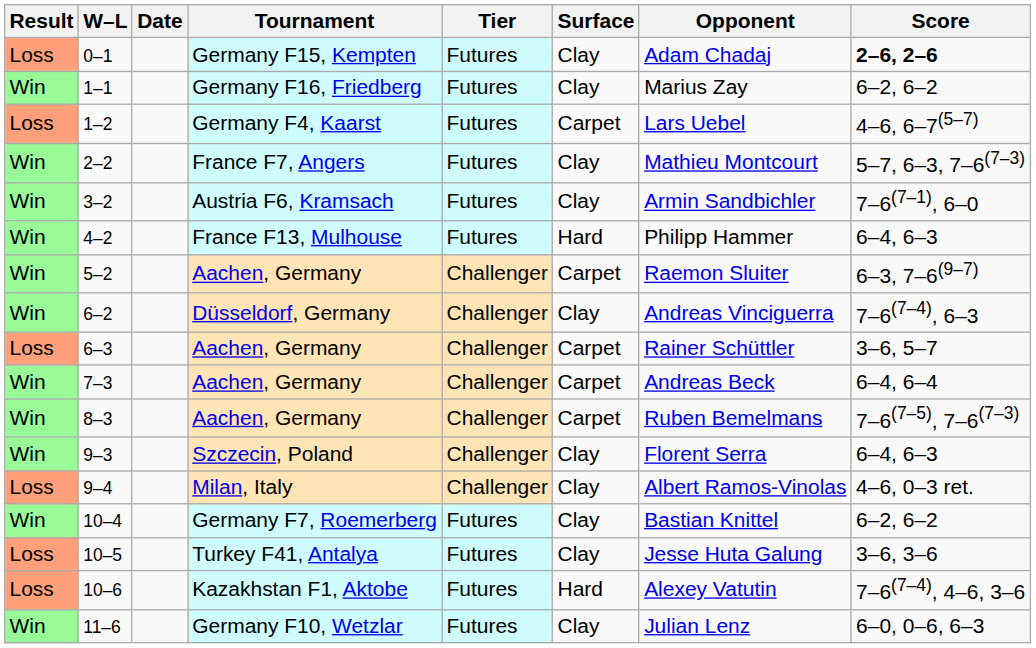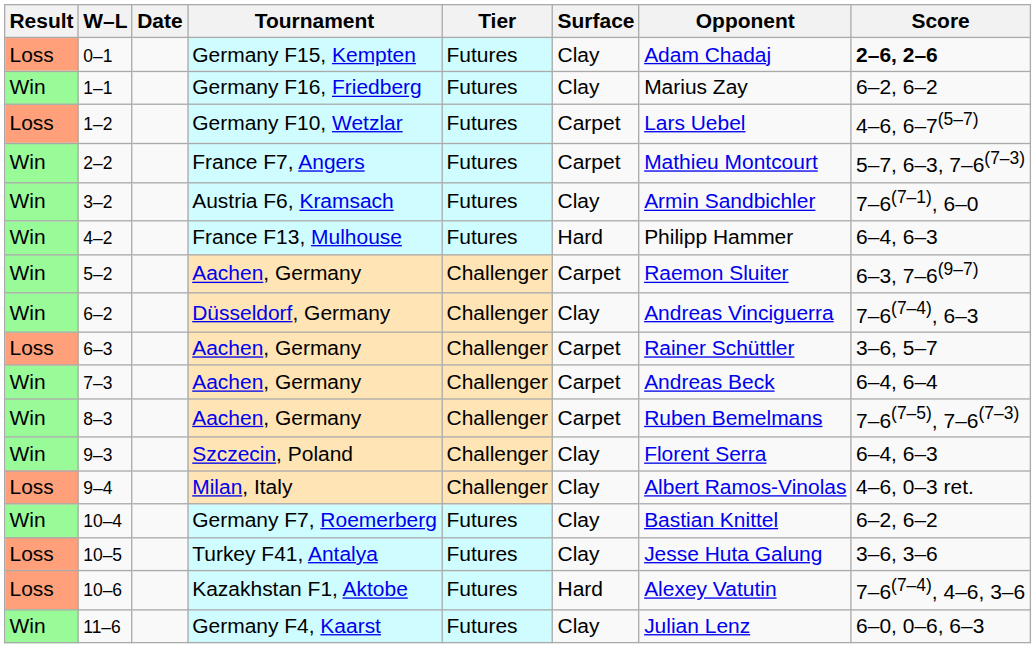1–2 | Tournament: Germany F4, Kaarst -> Germany F10, Wetzlar
2–2 | Surface: Clay -> Carpet
11–6 | Tournament: Germany F10, Wetzlar -> Germany F4, Kaarst
